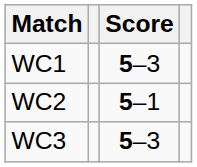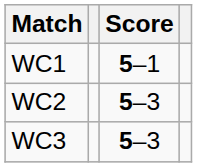WC1 | Score: 5–3 -> 5–1
WC2 | Score: 5–1 -> 5–3
